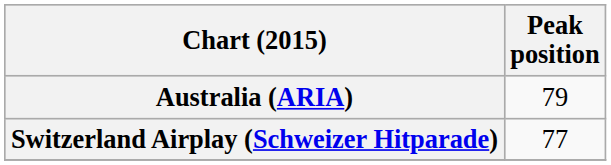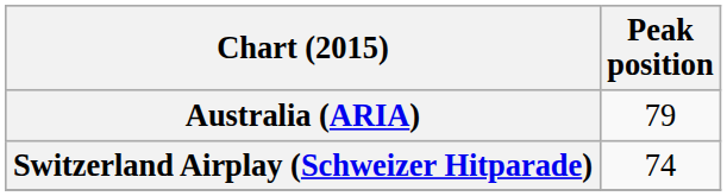Switzerland Airplay (Schweizer Hitparade) | Peak position: 77 -> 74
